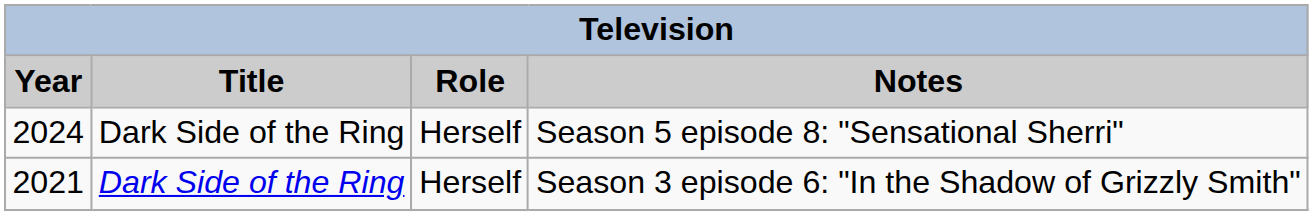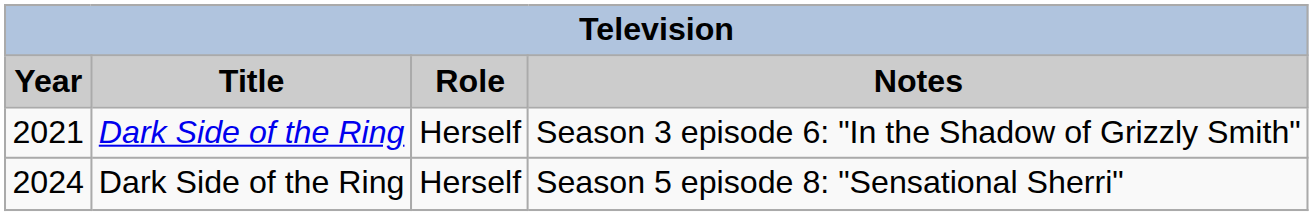rows swapped: Season 3 episode 6: "In the Shadow of Grizzly Smith" <-> Season 5 episode 8: "Sensational Sherri"
